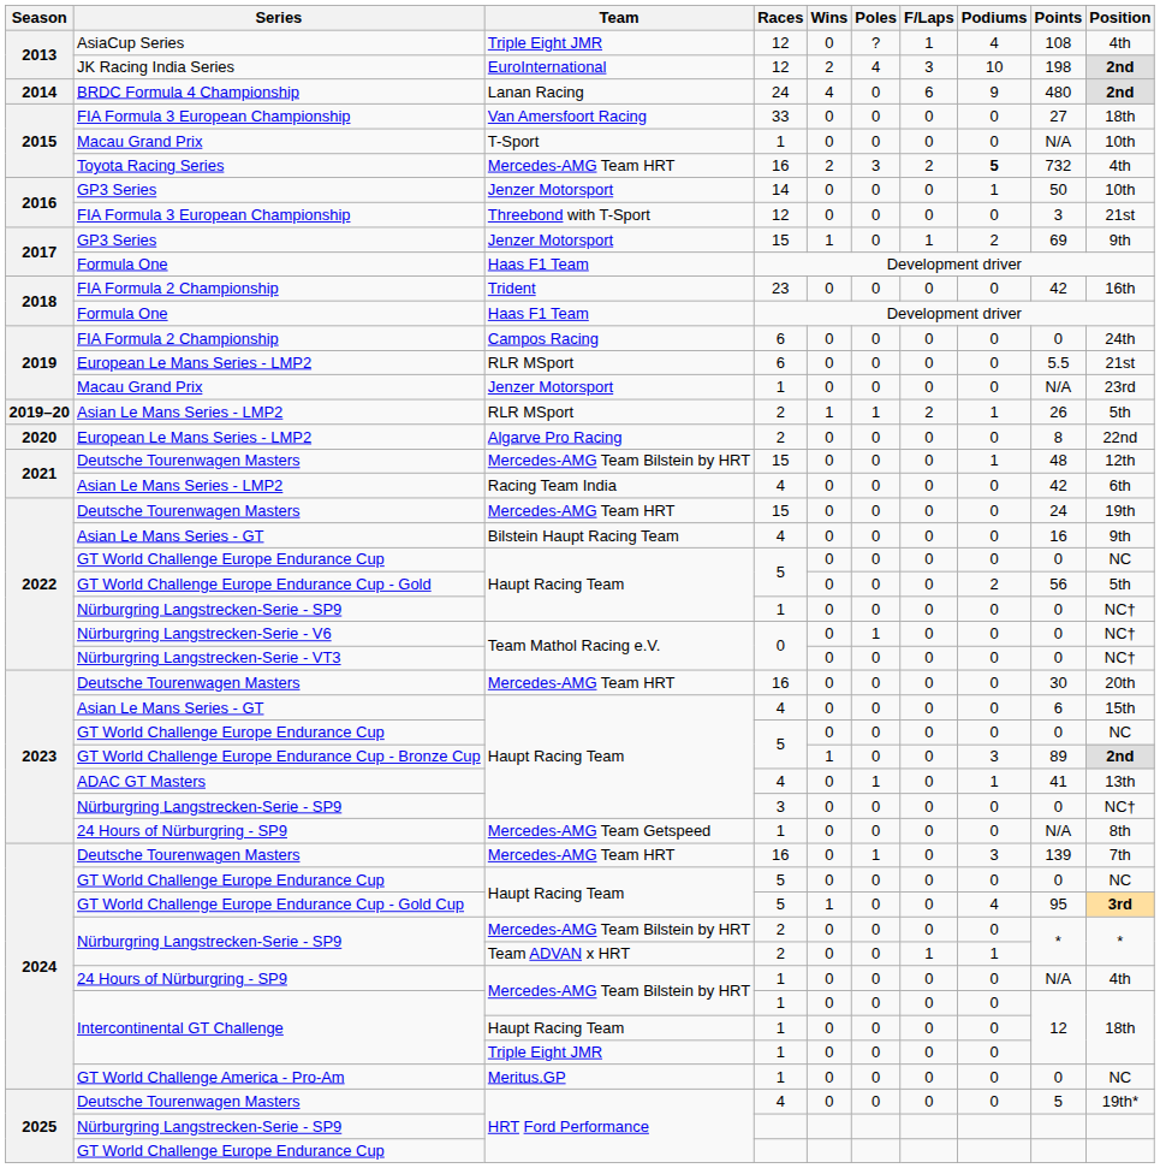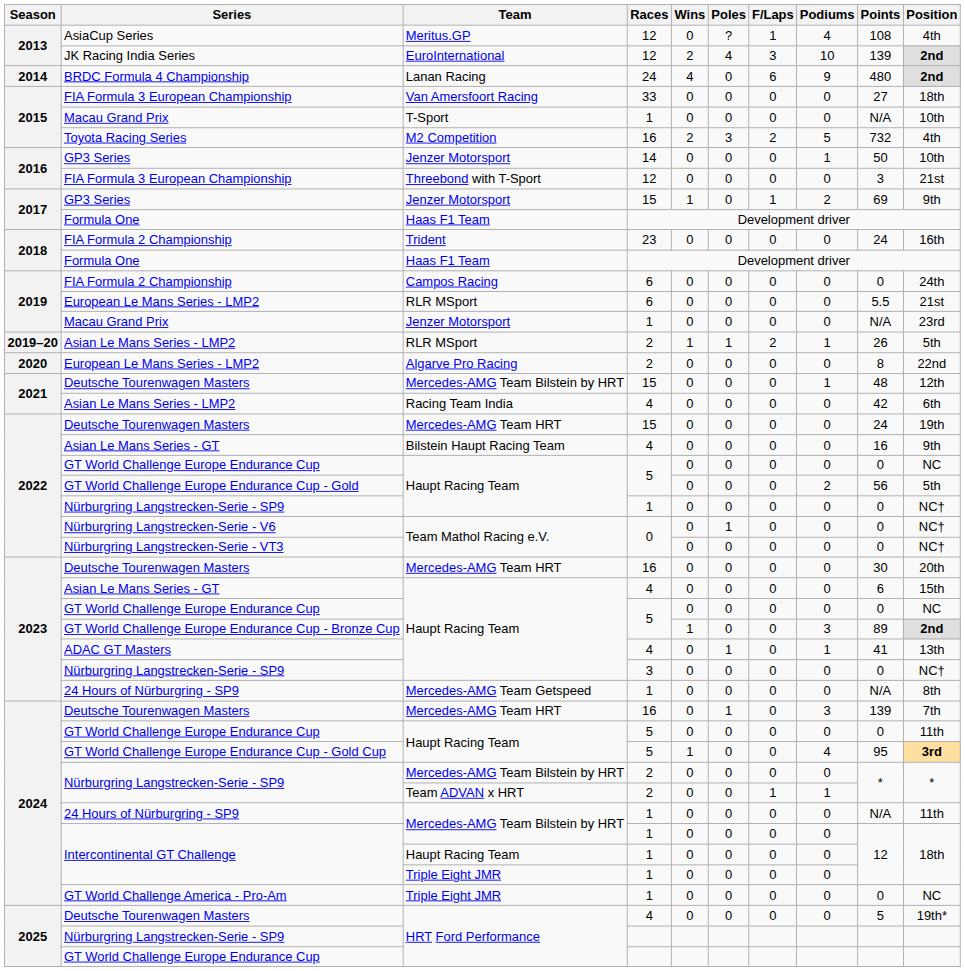AsiaCup Series | Team: Triple Eight JMR -> Meritus.GP
JK Racing India Series | Points: 198 -> 139
Toyota Racing Series | Team: Mercedes-AMG Team HRT -> M2 Competition
Toyota Racing Series | Podiums: bold -> normal
2018 / FIA Formula 2 Championship | Points: 42 -> 24
2024 / GT World Challenge Europe Endurance Cup | Position: NC -> 11th
2024 / 24 Hours of Nürburgring - SP9 | Position: 4th -> 11th
GT World Challenge America - Pro-Am | Team: Meritus.GP -> Triple Eight JMR
